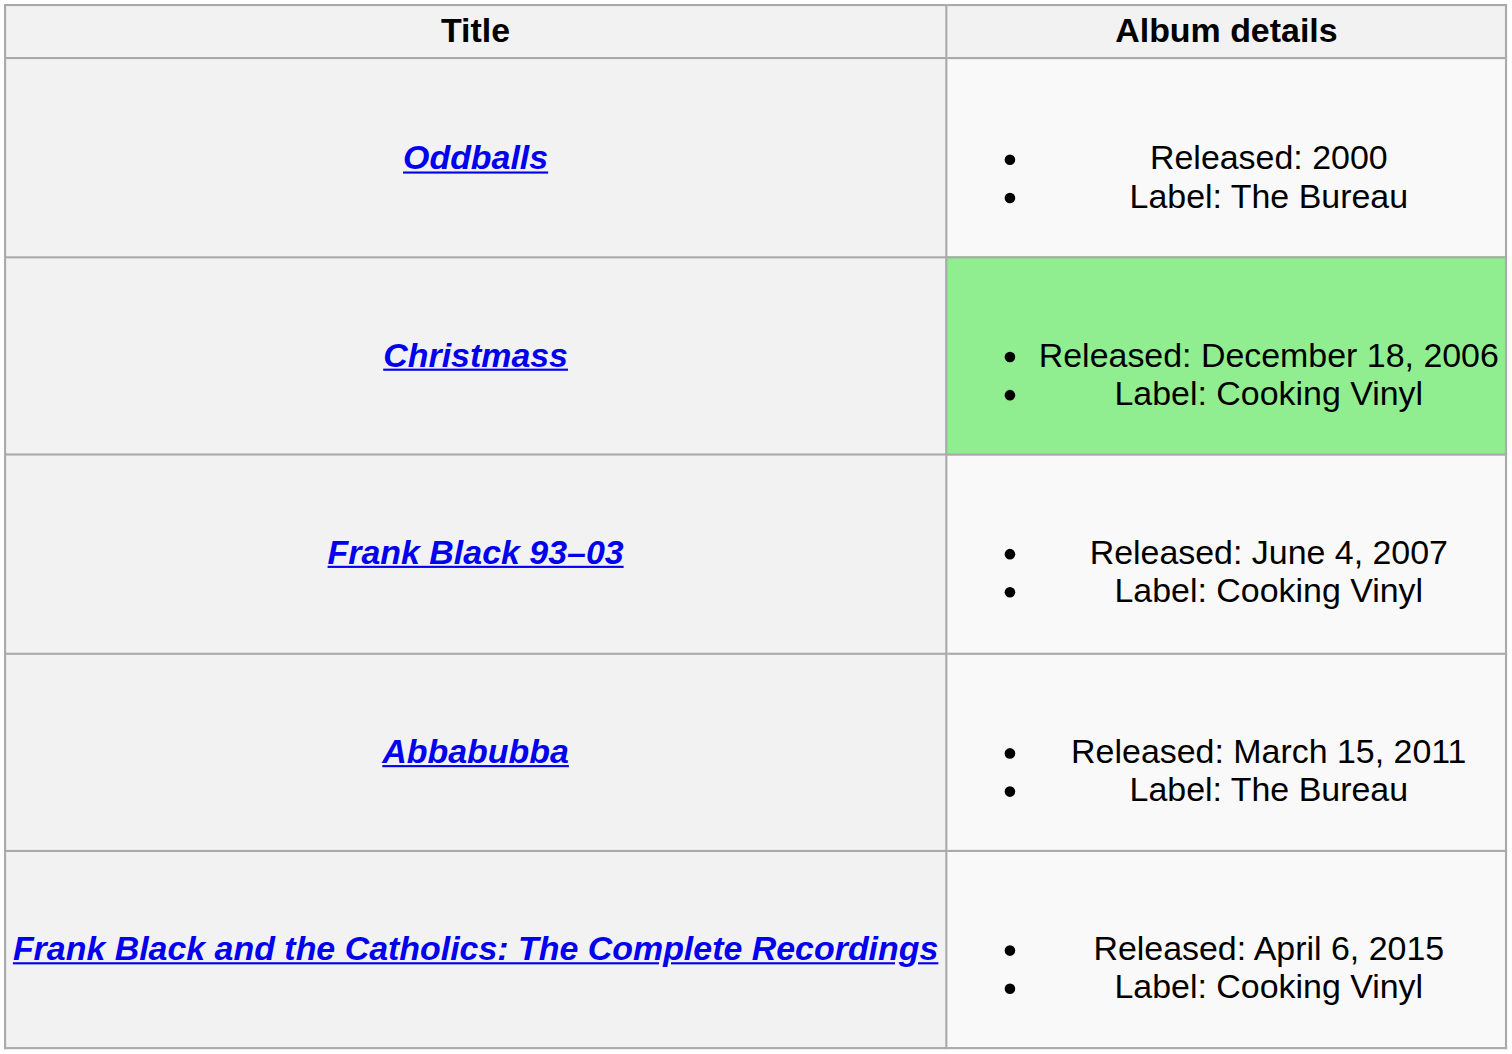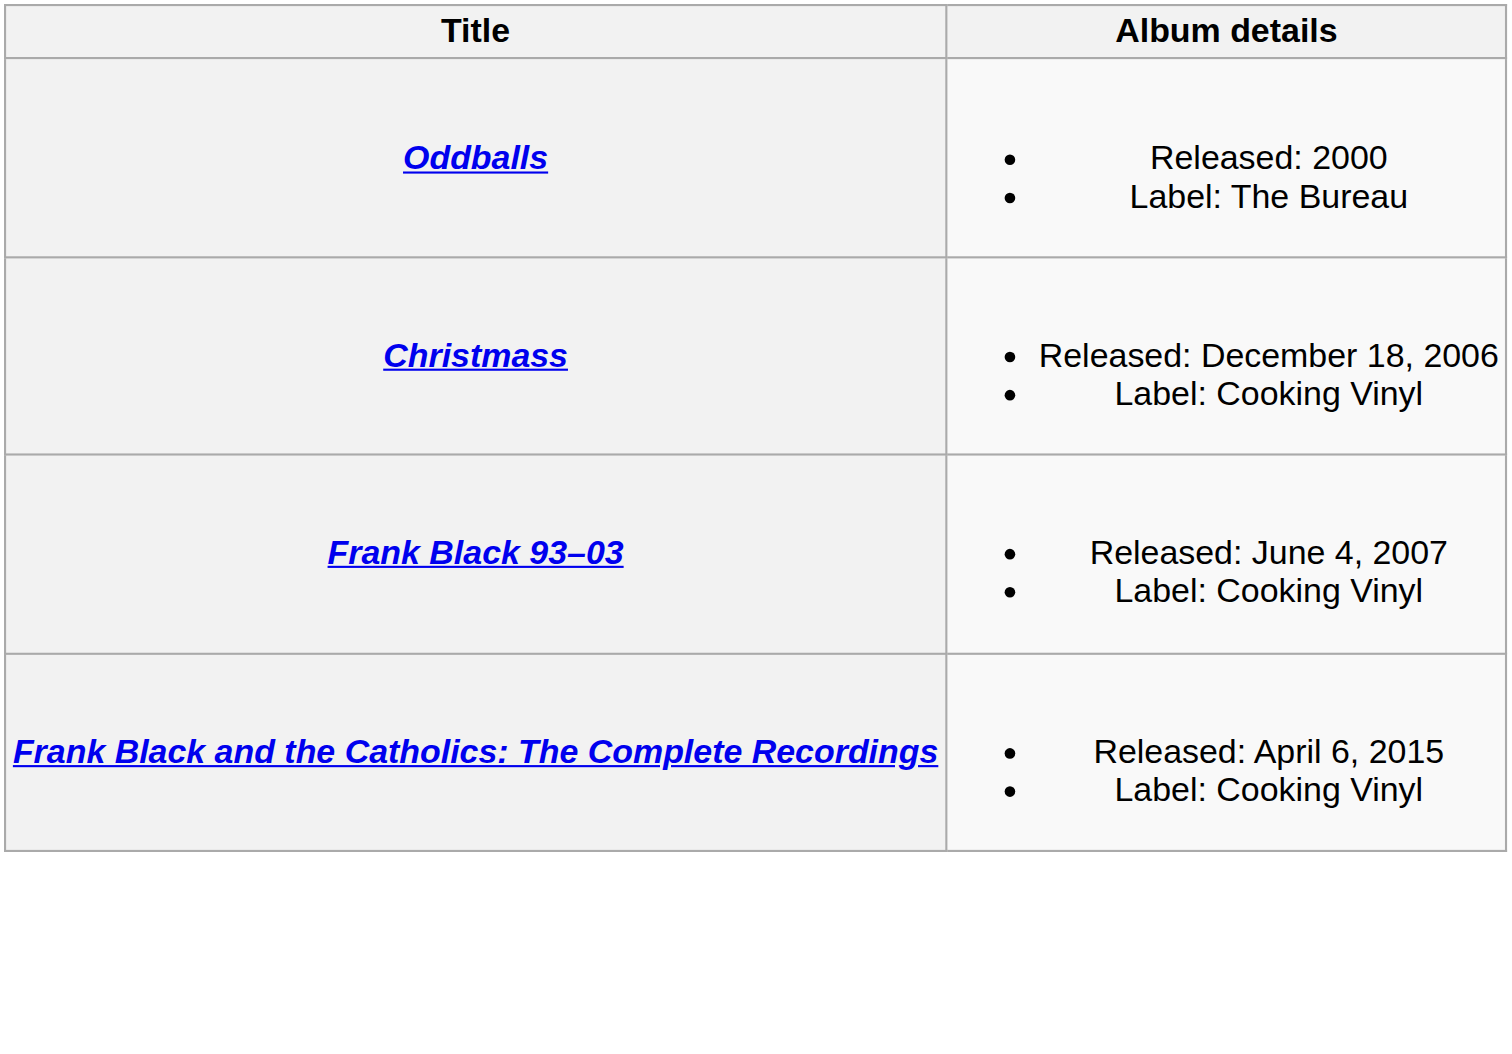Christmass | Album details: lightgreen background -> no background
- row: Abbabubba | Released: March 15, 2011 Label: The Bureau
